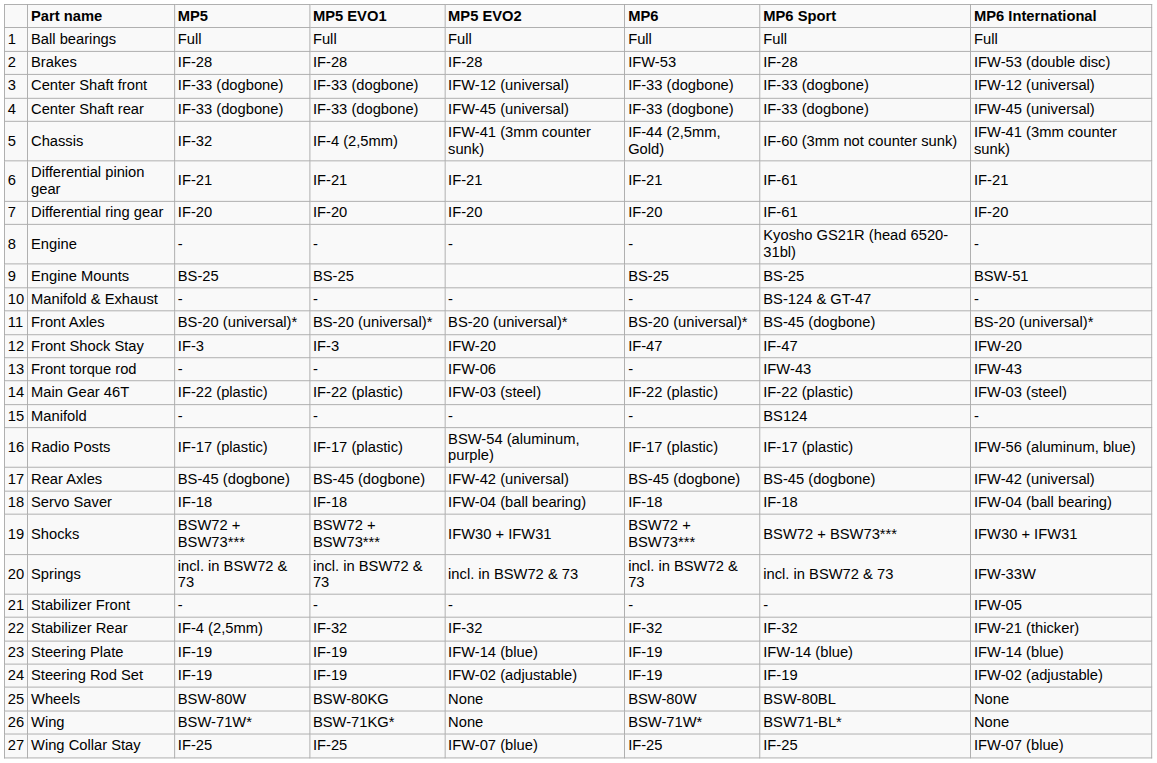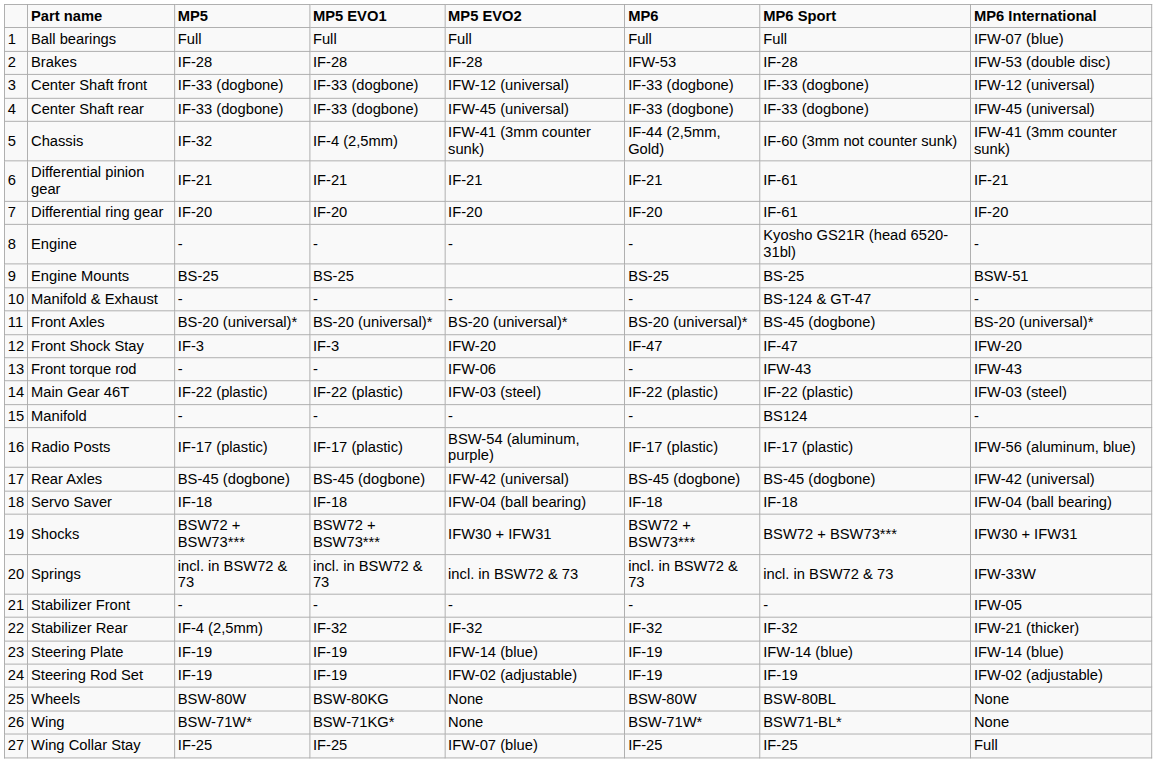Ball bearings | MP6 International: Full -> IFW-07 (blue)
Wing Collar Stay | MP6 International: IFW-07 (blue) -> Full
